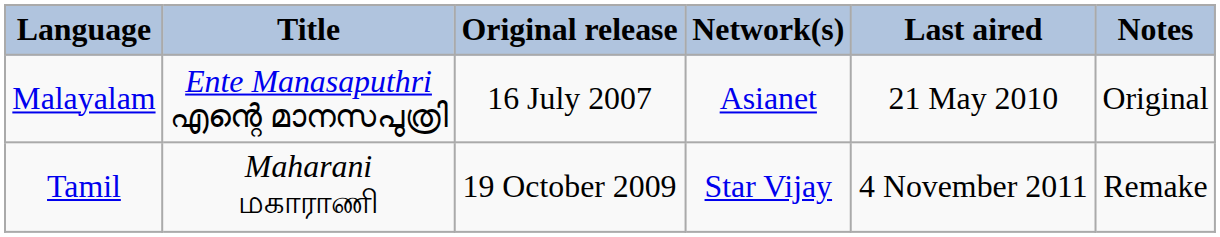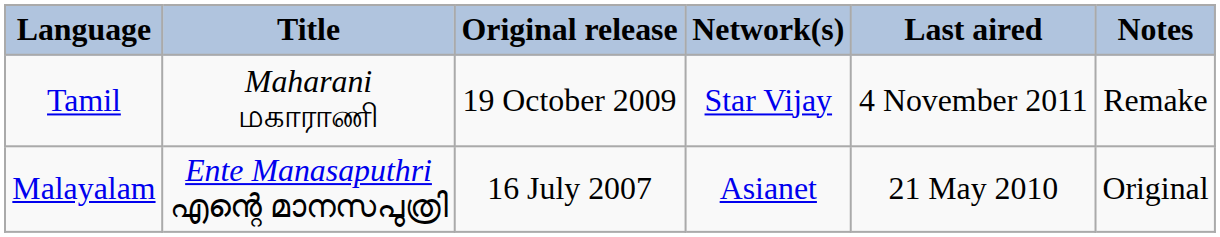rows swapped: Malayalam <-> Tamil
